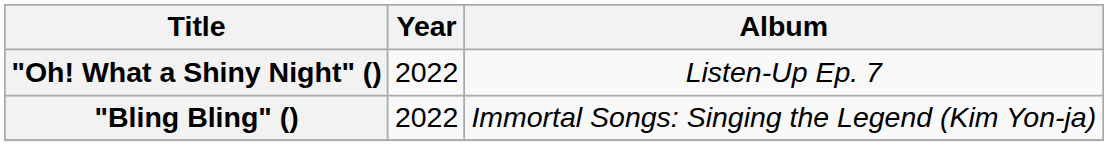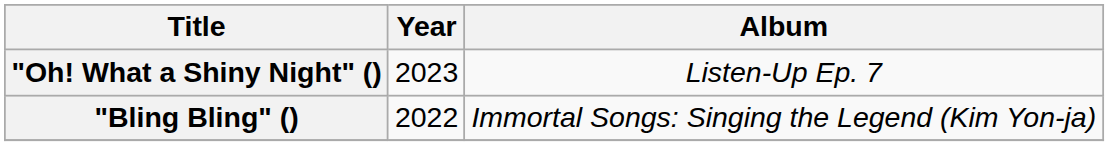"Oh! What a Shiny Night" () | Year: 2022 -> 2023
